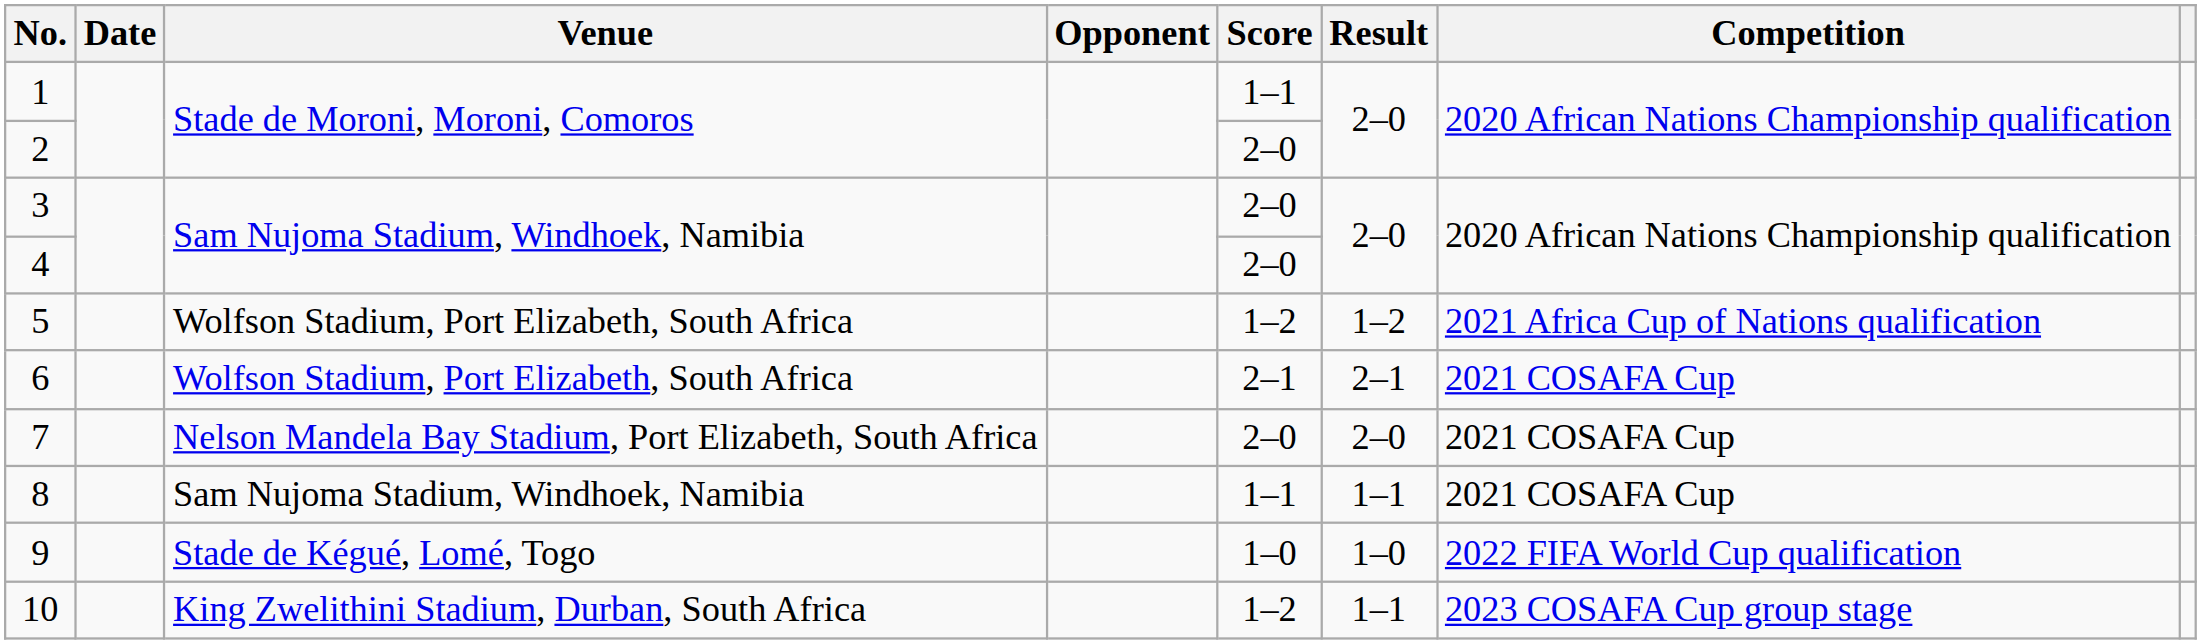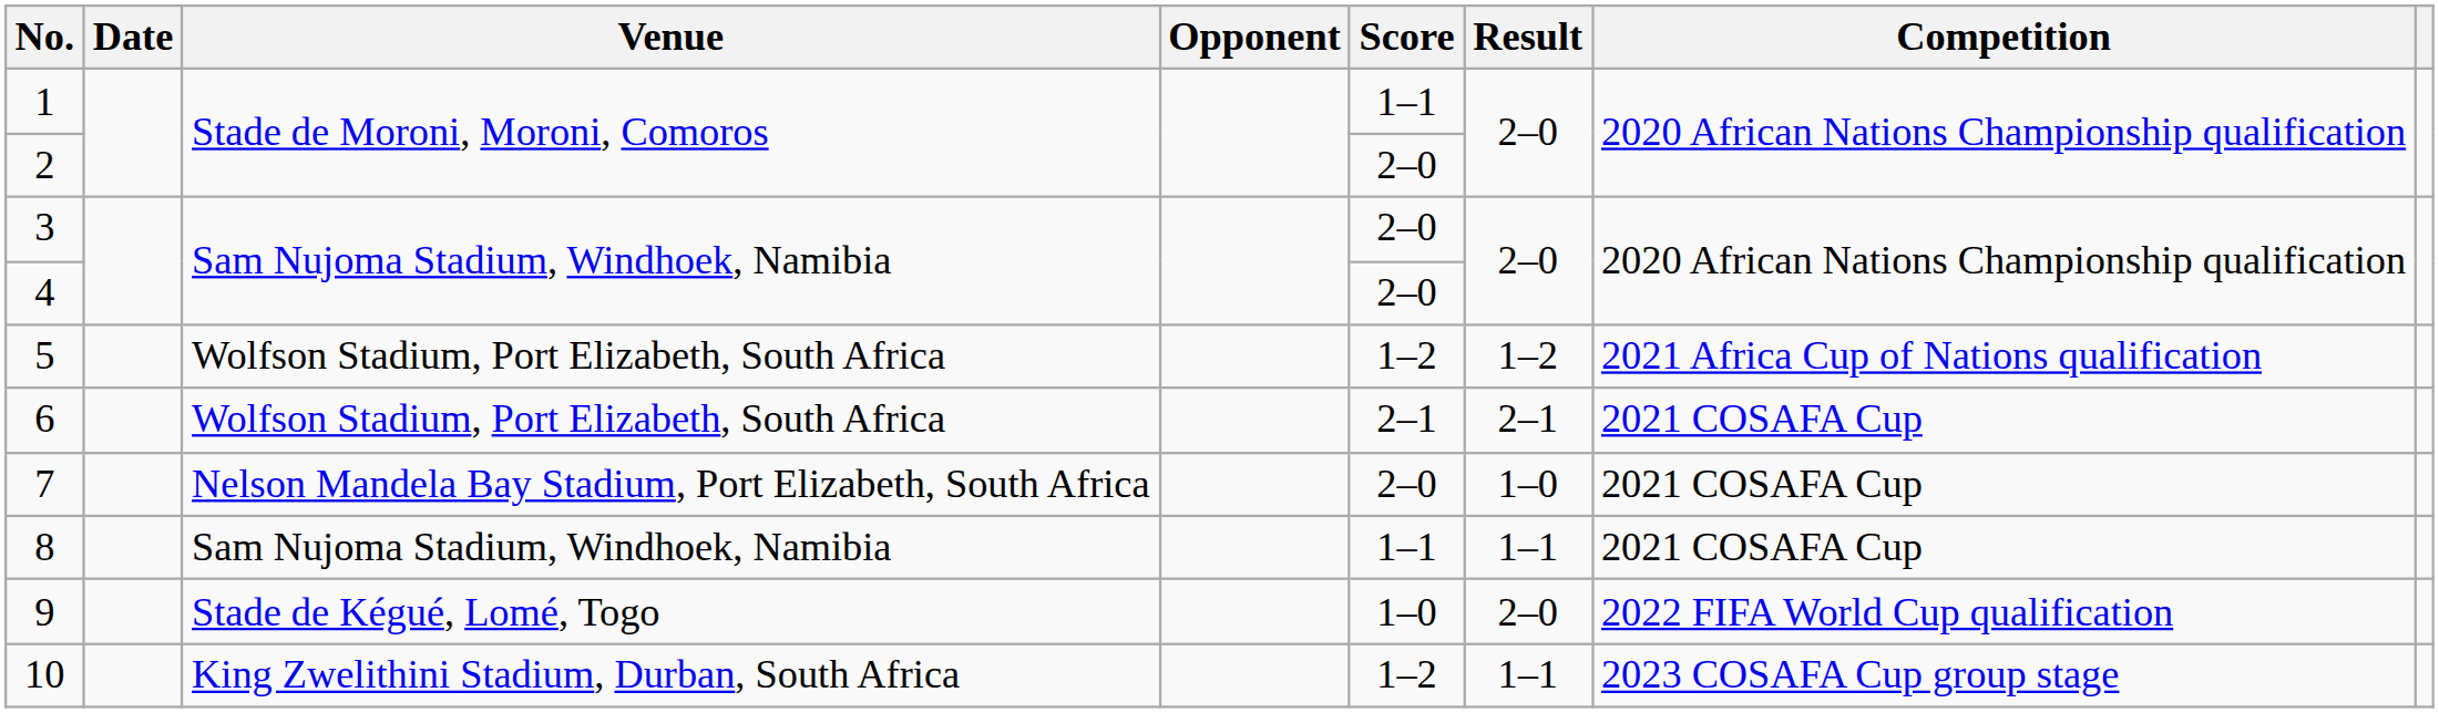7 | Result: 2–0 -> 1–0
9 | Result: 1–0 -> 2–0
